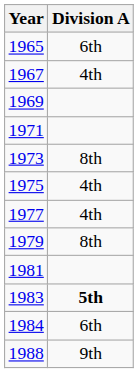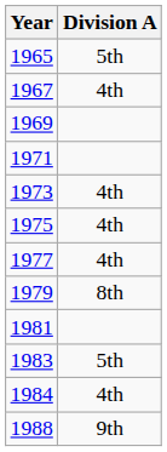1965 | Division A: 6th -> 5th
1973 | Division A: 8th -> 4th
1983 | Division A: bold -> normal
1984 | Division A: 6th -> 4th
